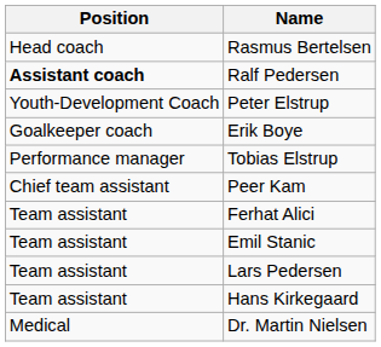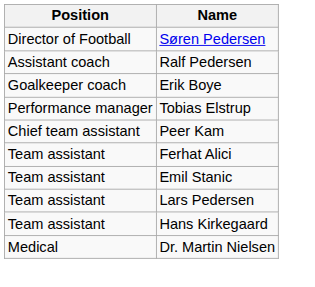+ row: Director of Football | Søren Pedersen
- row: Head coach | Rasmus Bertelsen
Ralf Pedersen | Position: bold -> normal
- row: Youth-Development Coach | Peter Elstrup
